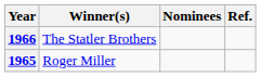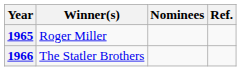rows swapped: 1965 <-> 1966
